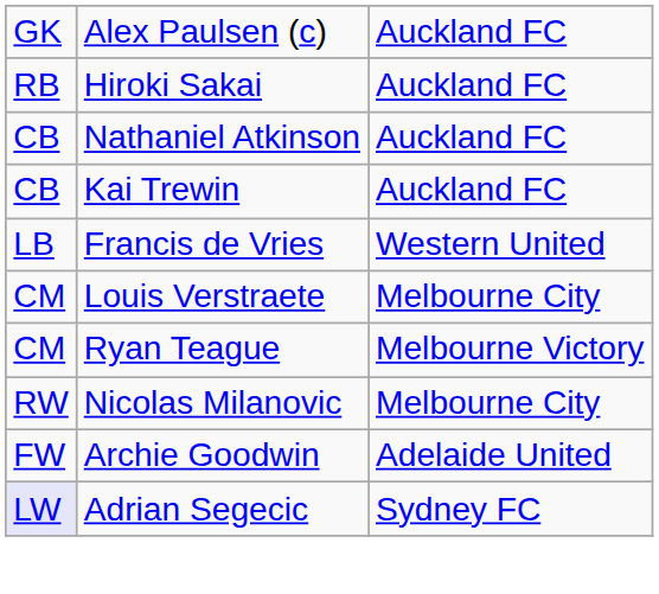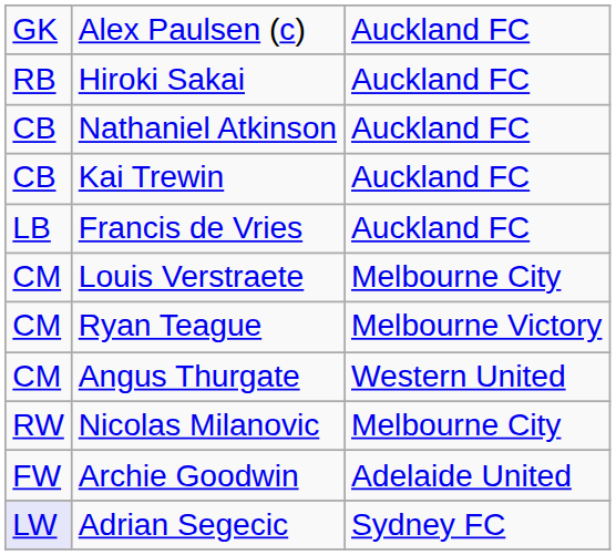Francis de Vries | column 3: Western United -> Auckland FC
+ row: CM | Angus Thurgate | Western United
